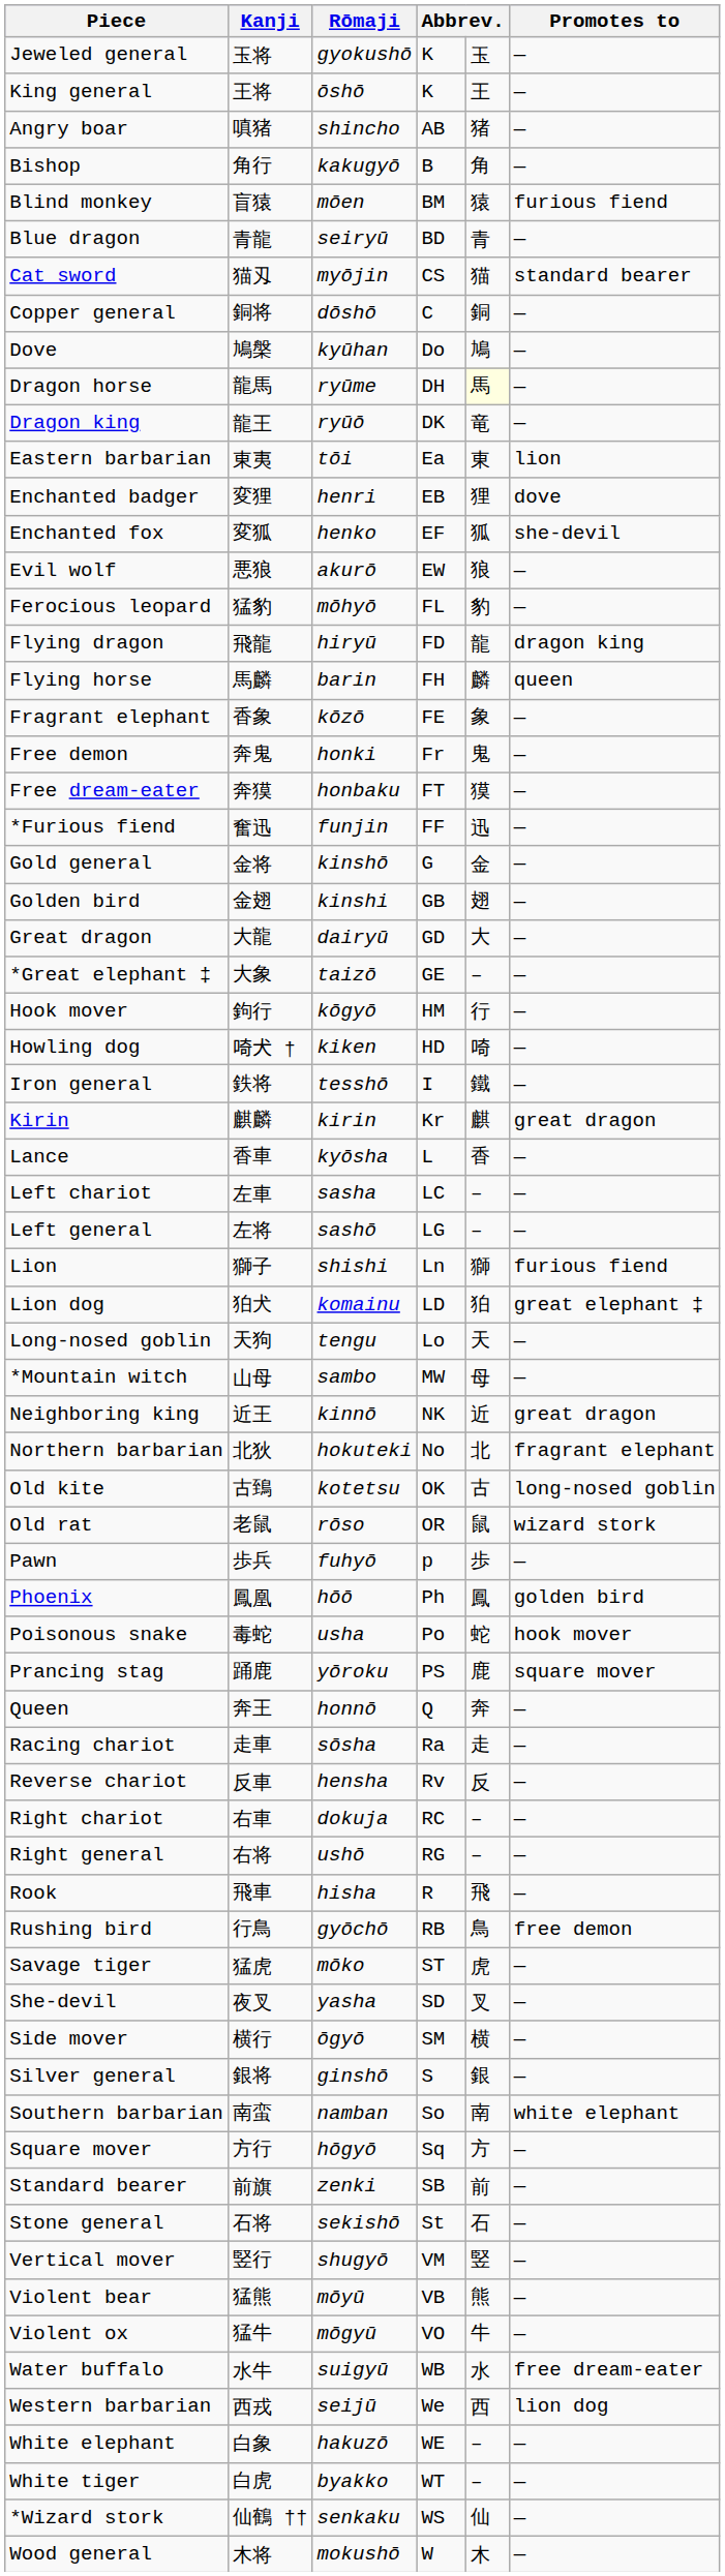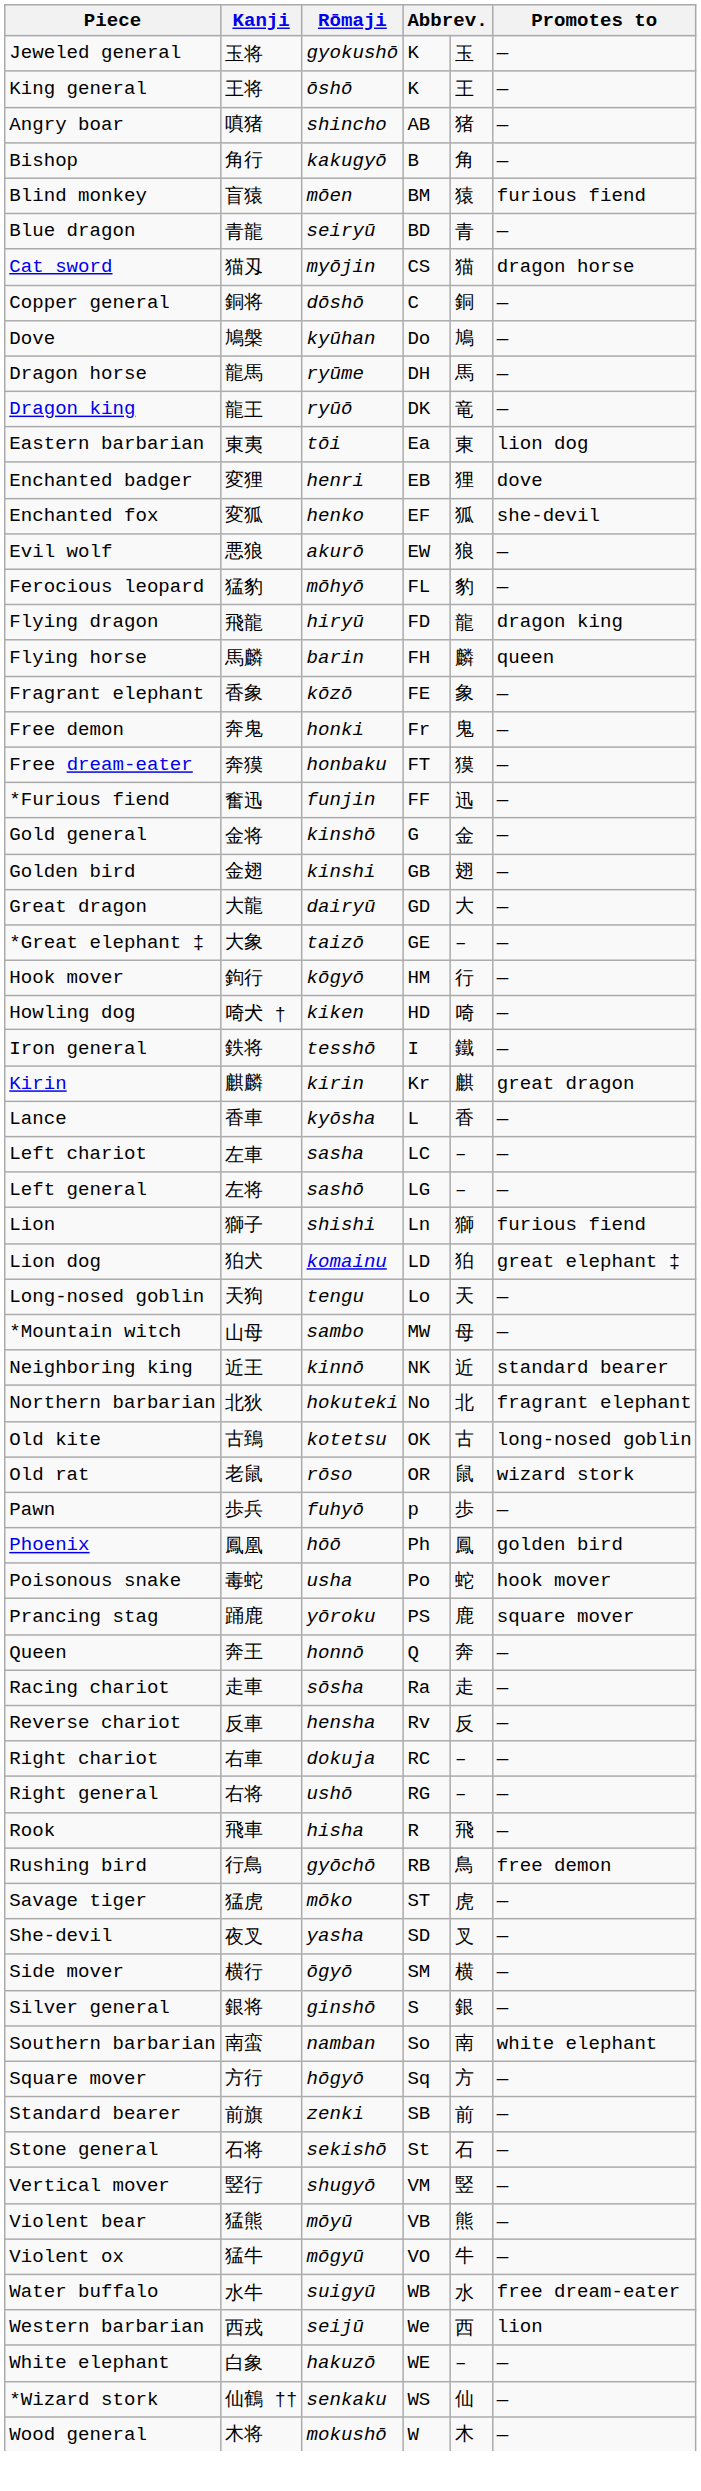Cat sword | Promotes to: standard bearer -> dragon horse
Dragon horse | column 5: lightyellow background -> no background
Eastern barbarian | Promotes to: lion -> lion dog
Neighboring king | Promotes to: great dragon -> standard bearer
Western barbarian | Promotes to: lion dog -> lion
- row: White tiger | 白虎 | byakko | WT | – | —
